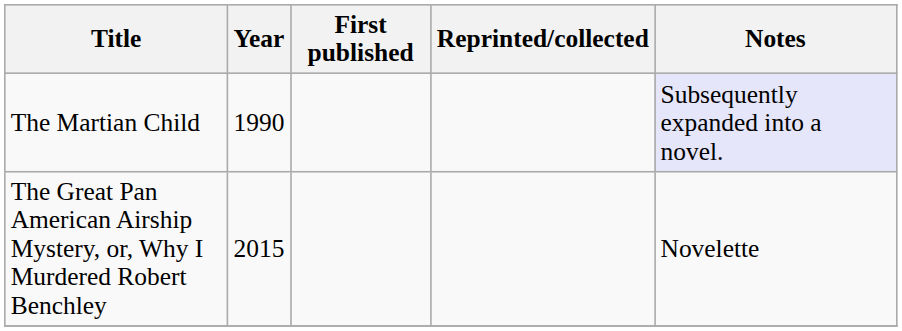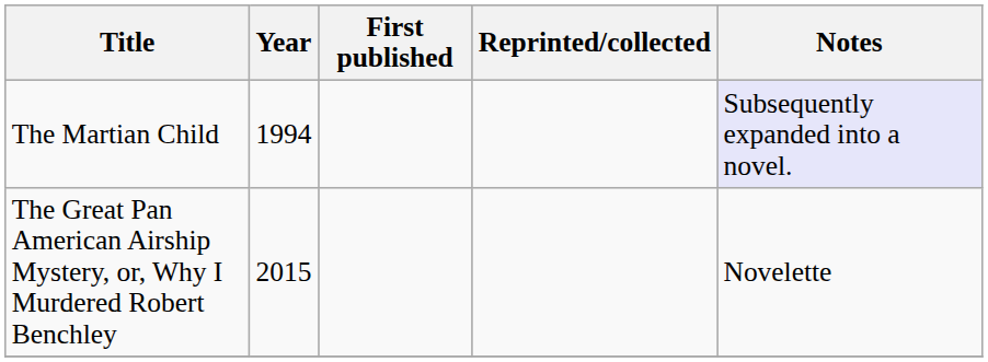The Martian Child | Year: 1990 -> 1994
